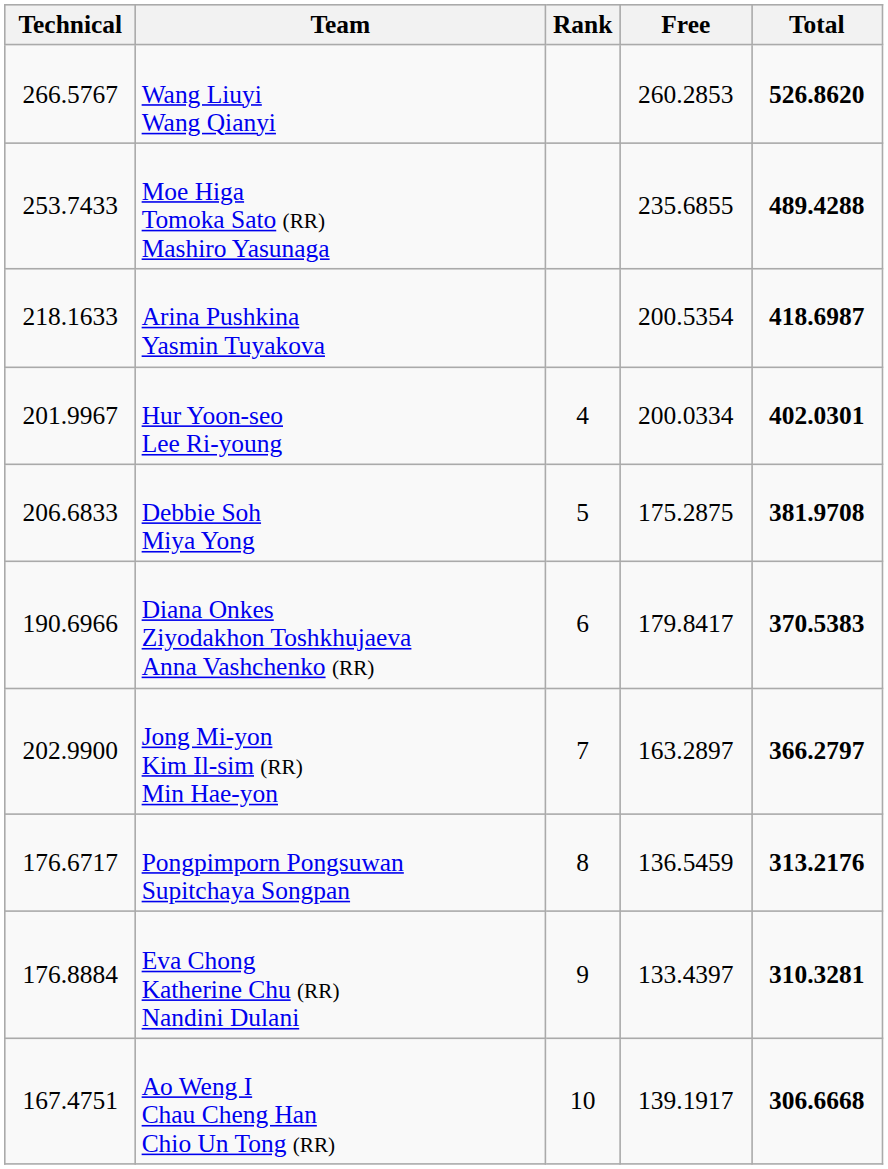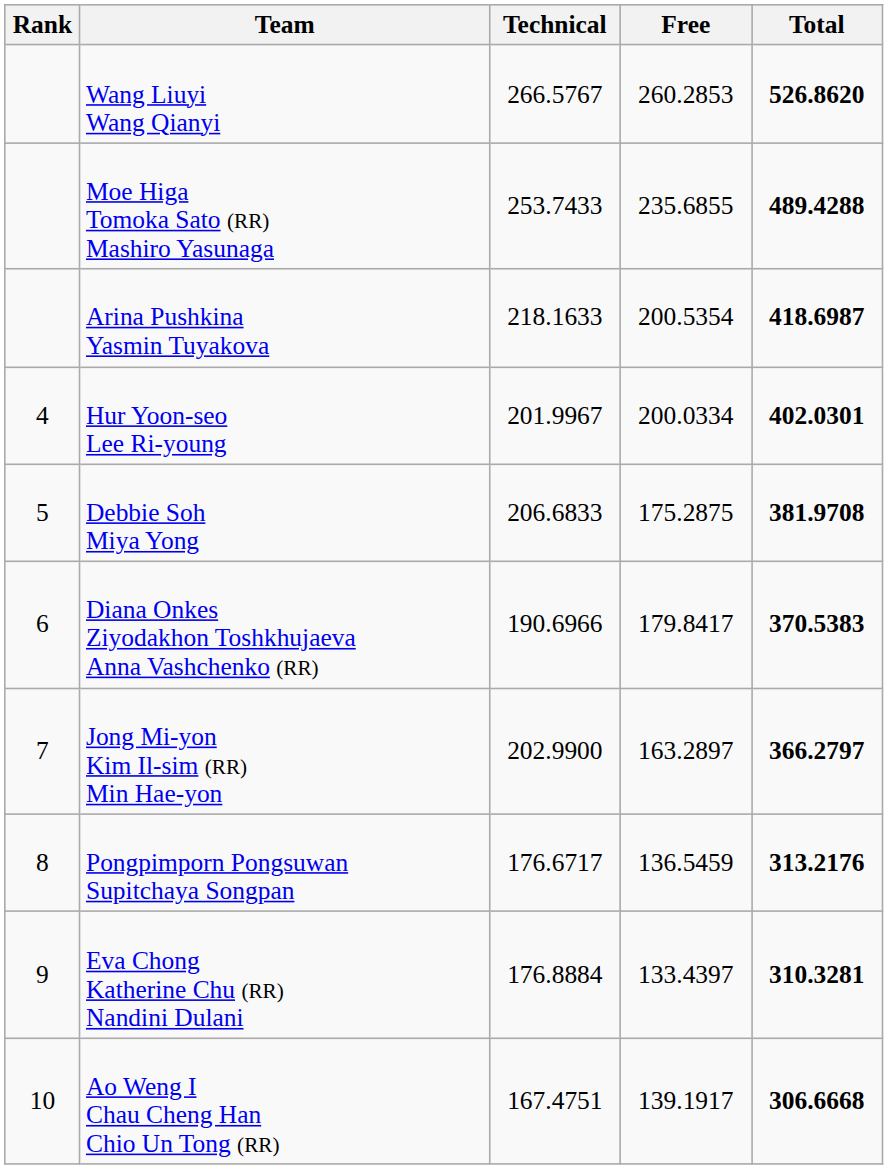columns swapped: Rank <-> Technical
